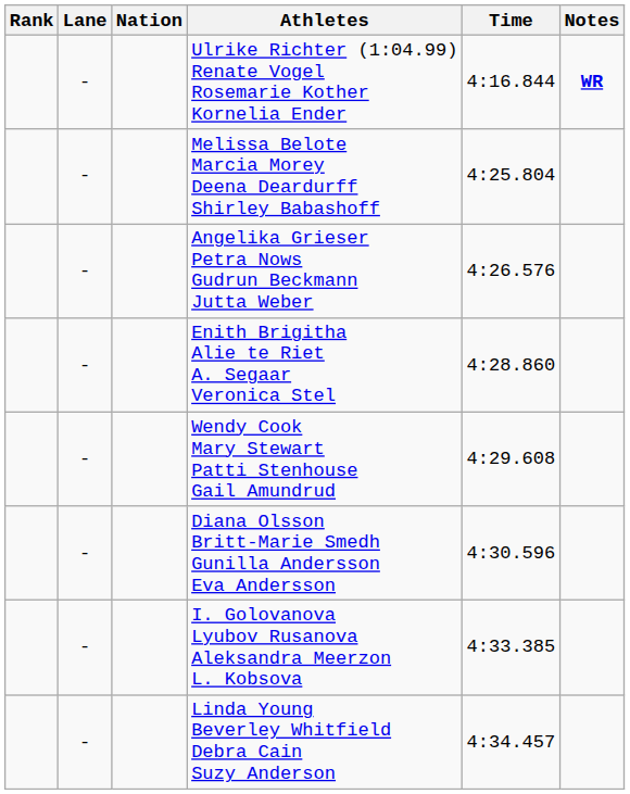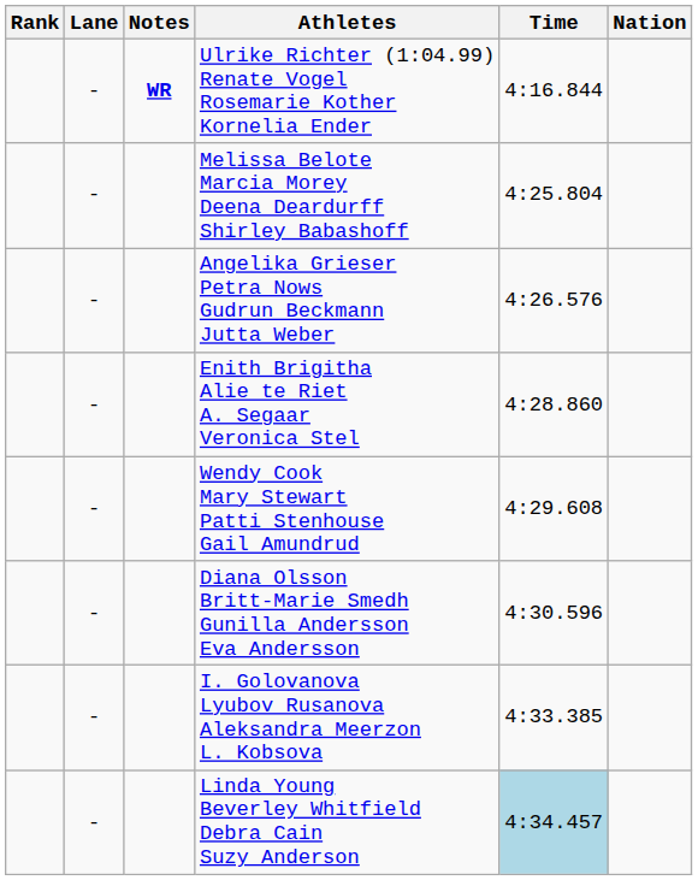columns swapped: Nation <-> Notes
Linda Young Beverley Whitfield Debra Cain Suzy Anderson | Time: no background -> lightblue background
